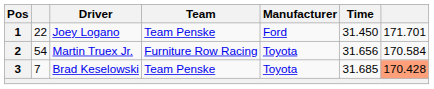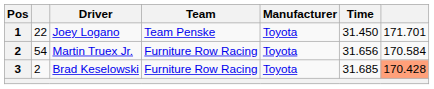Joey Logano | Manufacturer: Ford -> Toyota
Brad Keselowski | column 2: 7 -> 2
Brad Keselowski | Team: Team Penske -> Furniture Row Racing
